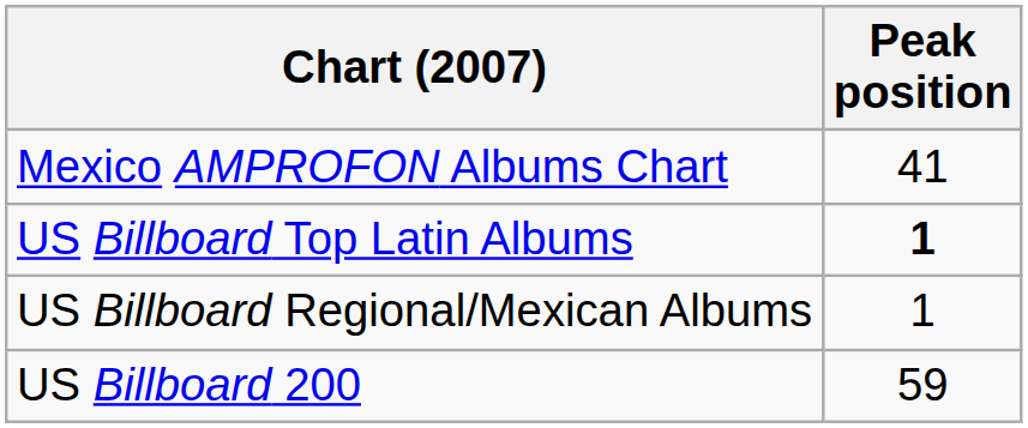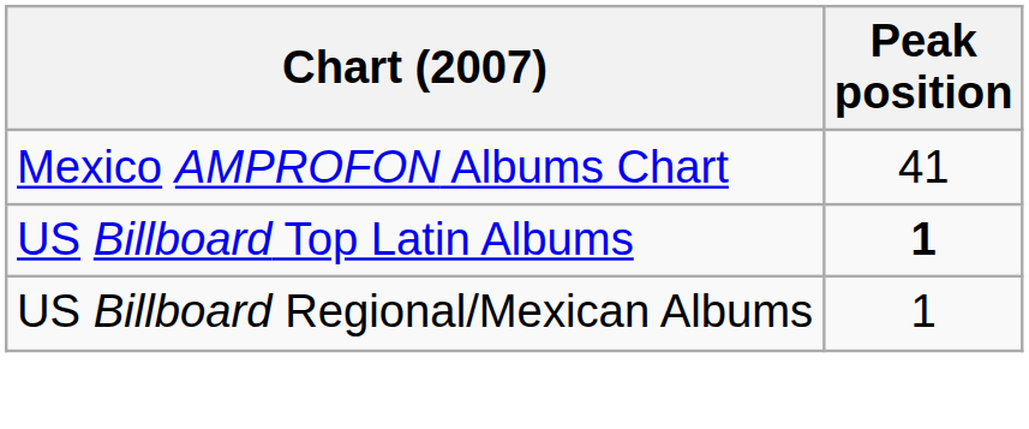- row: US Billboard 200 | 59
